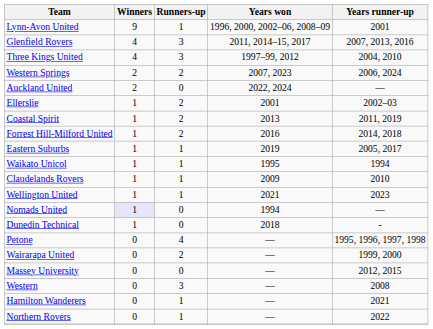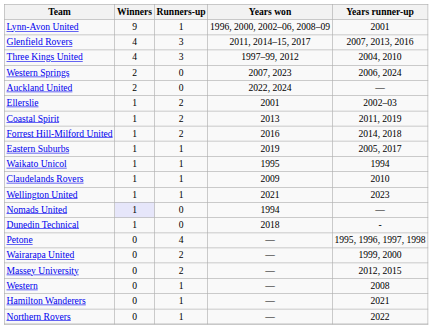Western Springs | Runners-up: 2 -> 0
Massey University | Runners-up: 0 -> 2
Western | Runners-up: 3 -> 1
